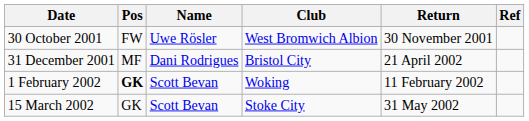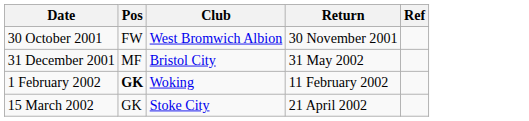- column: Name | Uwe Rösler | Dani Rodrigues | Scott Bevan | Scott Bevan
31 December 2001 | Return: 21 April 2002 -> 31 May 2002
15 March 2002 | Return: 31 May 2002 -> 21 April 2002
